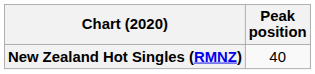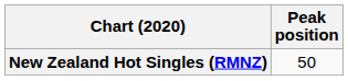New Zealand Hot Singles (RMNZ) | Peak position: 40 -> 50
